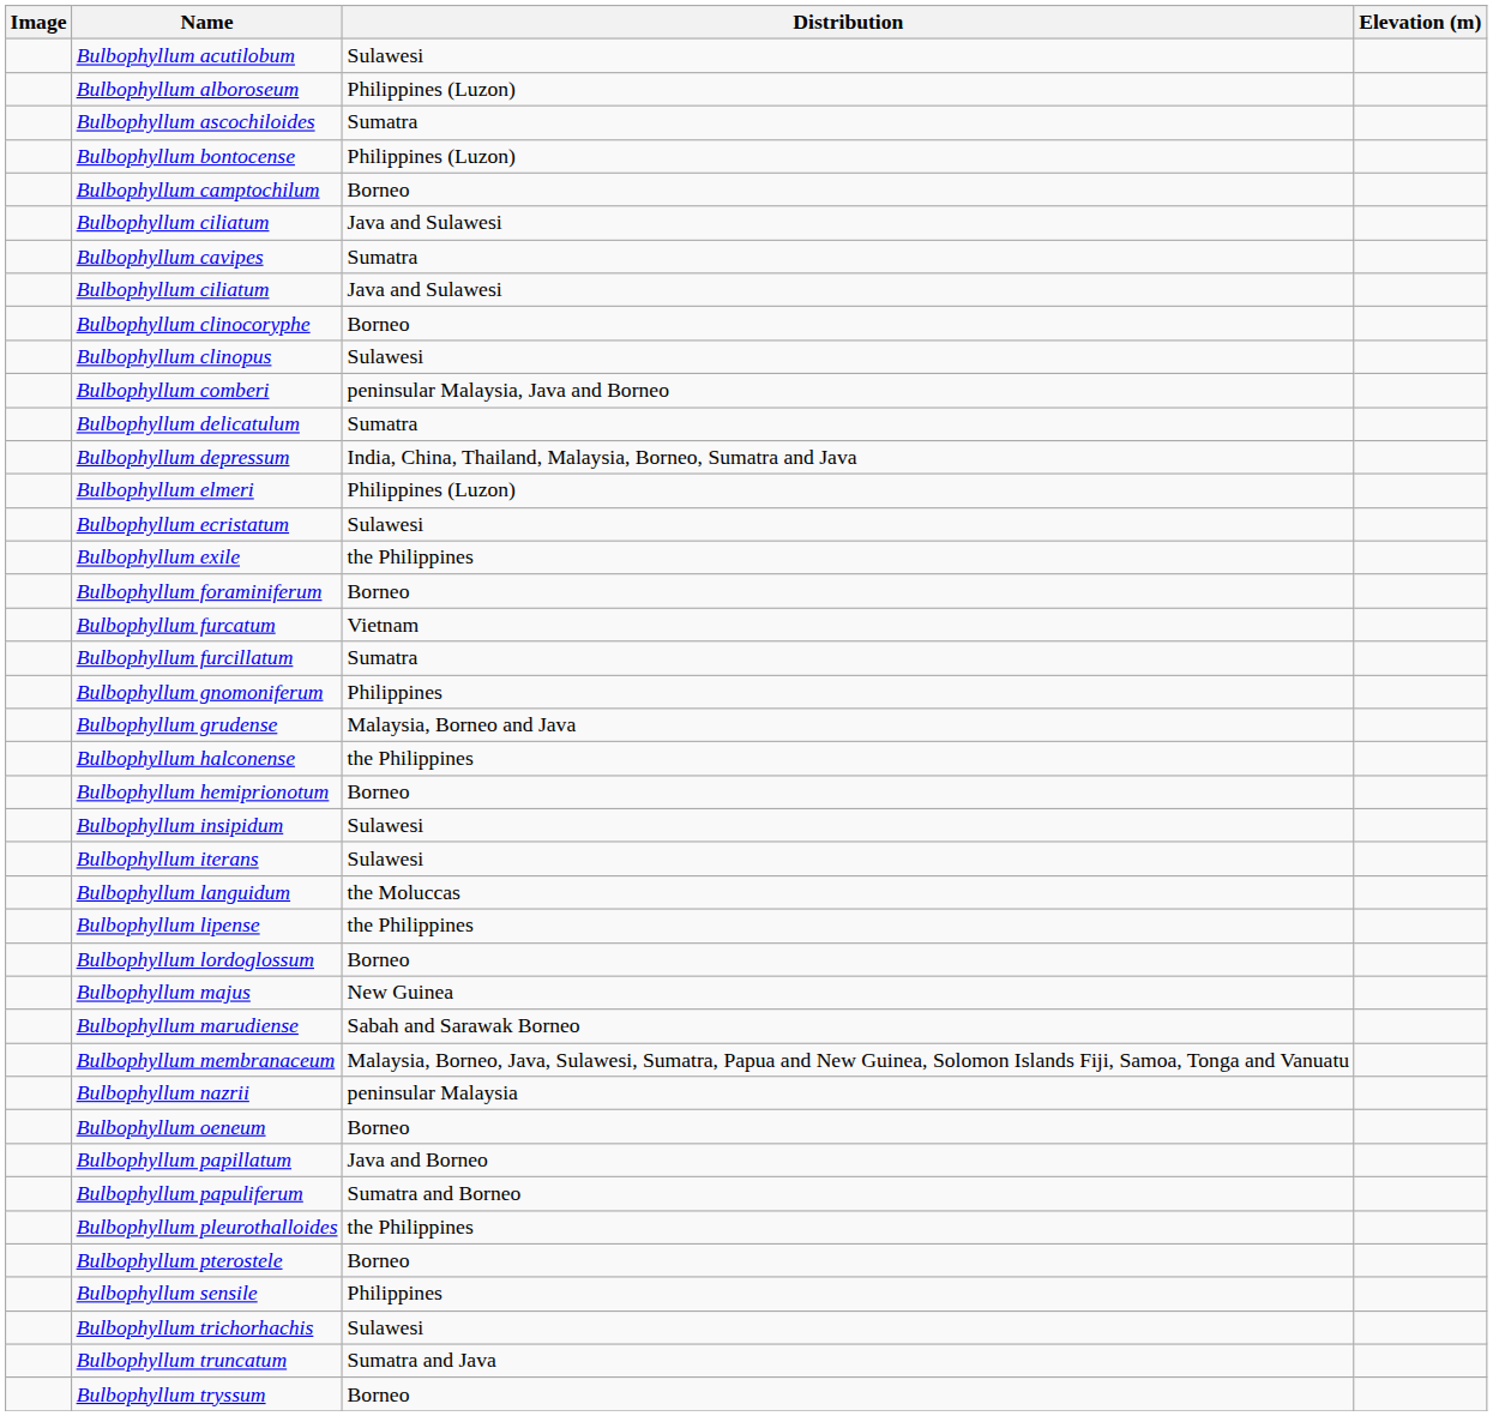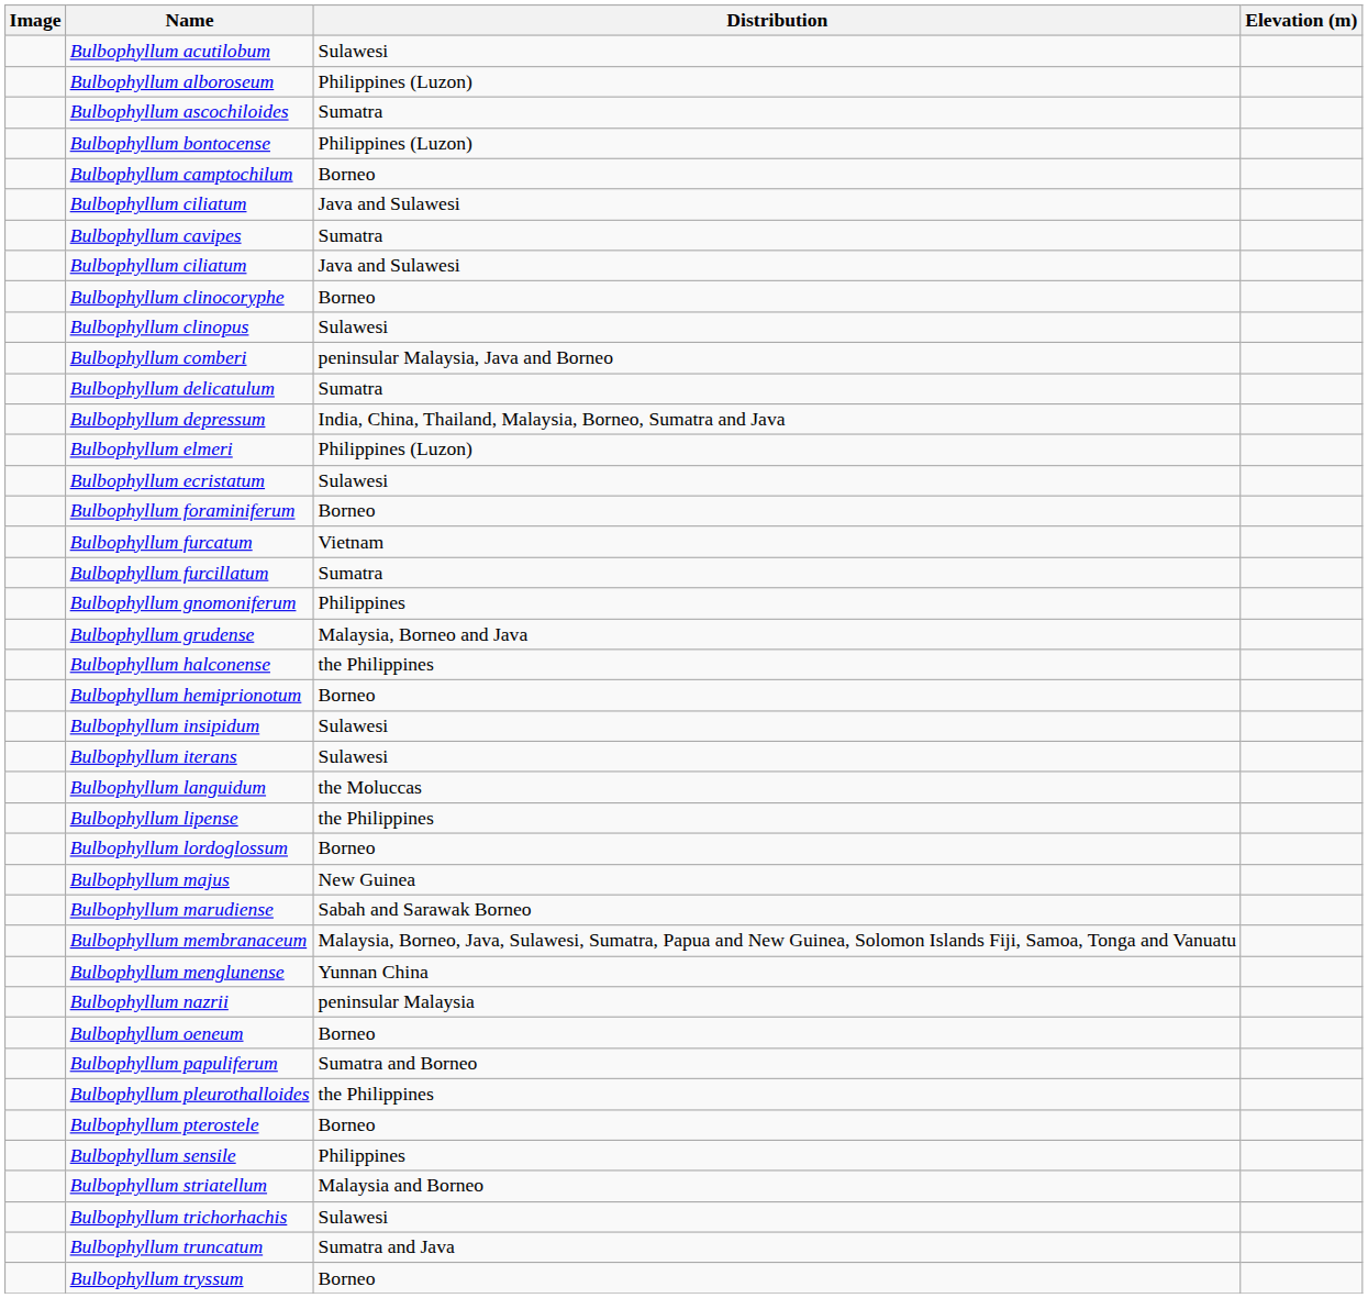- row: Bulbophyllum exile | the Philippines
+ row: Bulbophyllum menglunense | Yunnan China
- row: Bulbophyllum papillatum | Java and Borneo
+ row: Bulbophyllum striatellum | Malaysia and Borneo
